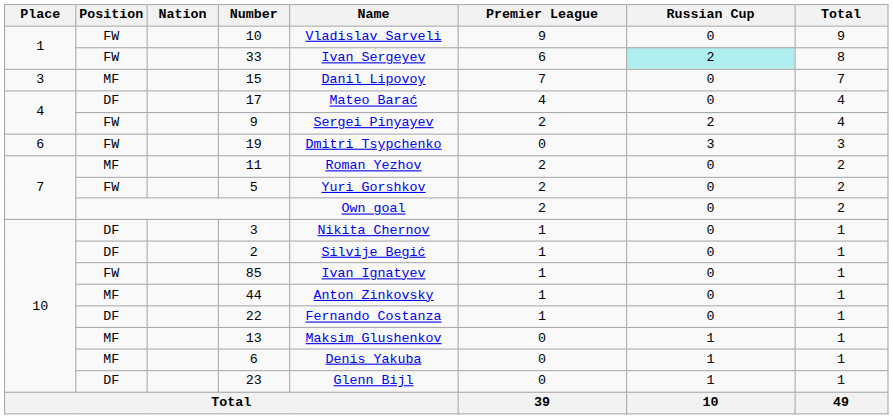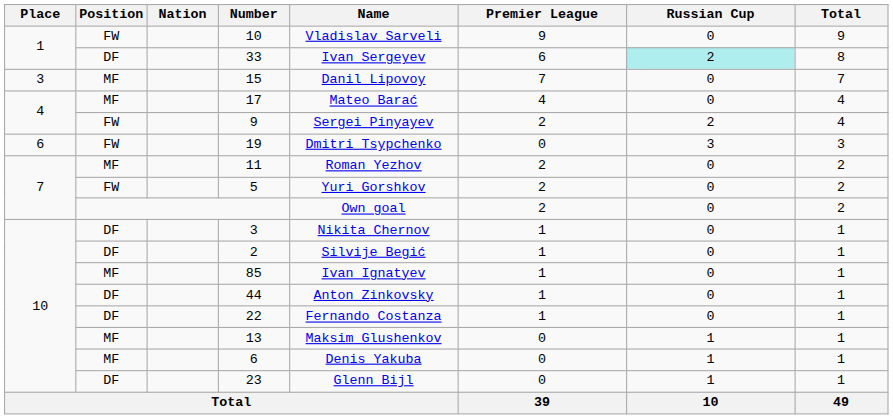33 | Position: FW -> DF
17 | Position: DF -> MF
85 | Position: FW -> MF
44 | Position: MF -> DF
